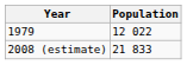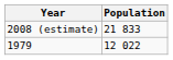rows swapped: 1979 <-> 2008 (estimate)
